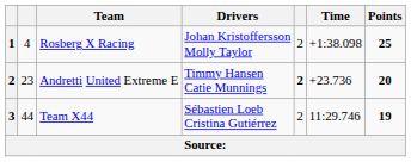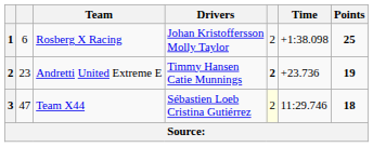Rosberg X Racing | column 2: 4 -> 6
Andretti United Extreme E | Points: 20 -> 19
Team X44 | column 2: 44 -> 47
Team X44 | column 5: no background -> lightyellow background
Team X44 | Points: 19 -> 18
